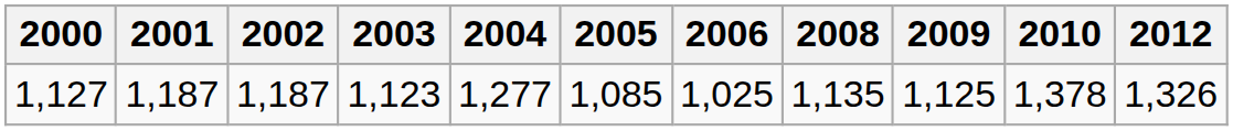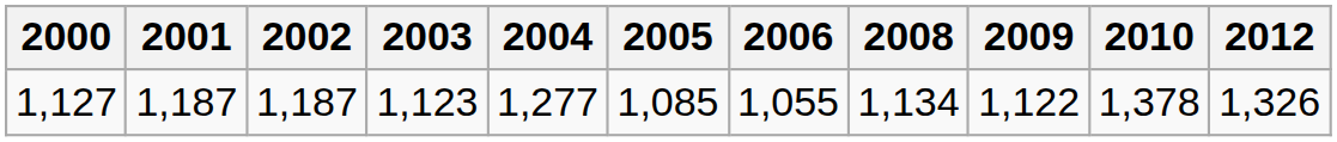1,127 | 2006: 1,025 -> 1,055
1,127 | 2008: 1,135 -> 1,134
1,127 | 2009: 1,125 -> 1,122
